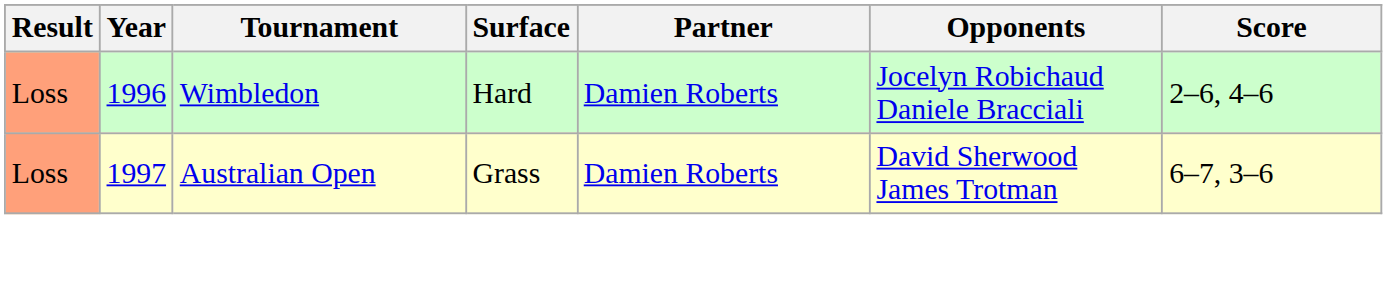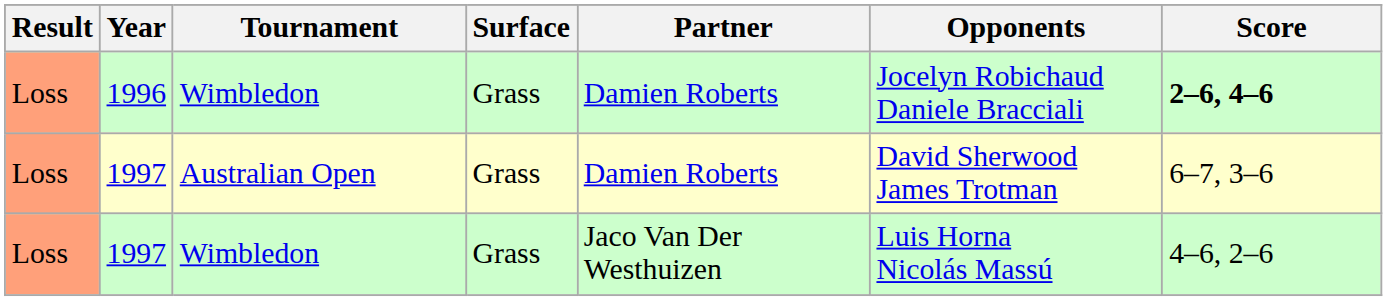1996 | Surface: Hard -> Grass
1996 | Score: normal -> bold
+ row: Loss | 1997 | Wimbledon | Grass | Jaco Van Der Westhuizen | Luis Horna Nicolás Massú | 4–6, 2–6
